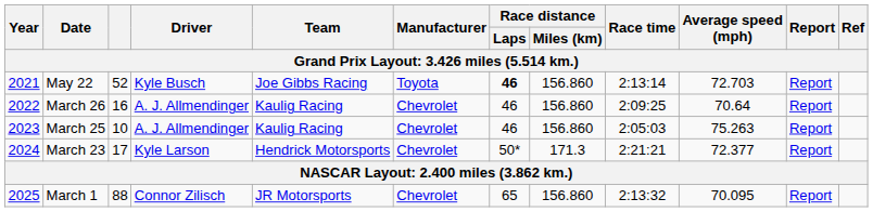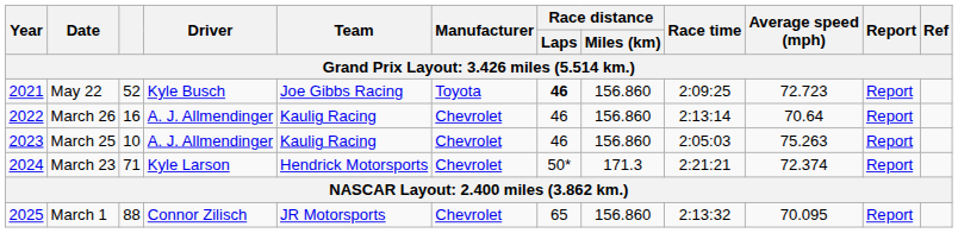May 22 | Race time: 2:13:14 -> 2:09:25
May 22 | Average speed (mph): 72.703 -> 72.723
March 26 | Race time: 2:09:25 -> 2:13:14
March 23 | column 3: 17 -> 71
March 23 | Average speed (mph): 72.377 -> 72.374
